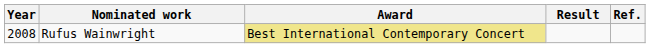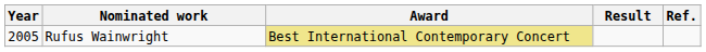Rufus Wainwright | Year: 2008 -> 2005
